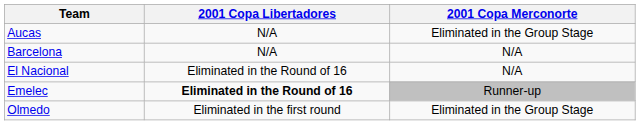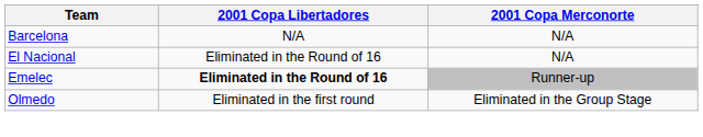- row: Aucas | N/A | Eliminated in the Group Stage
